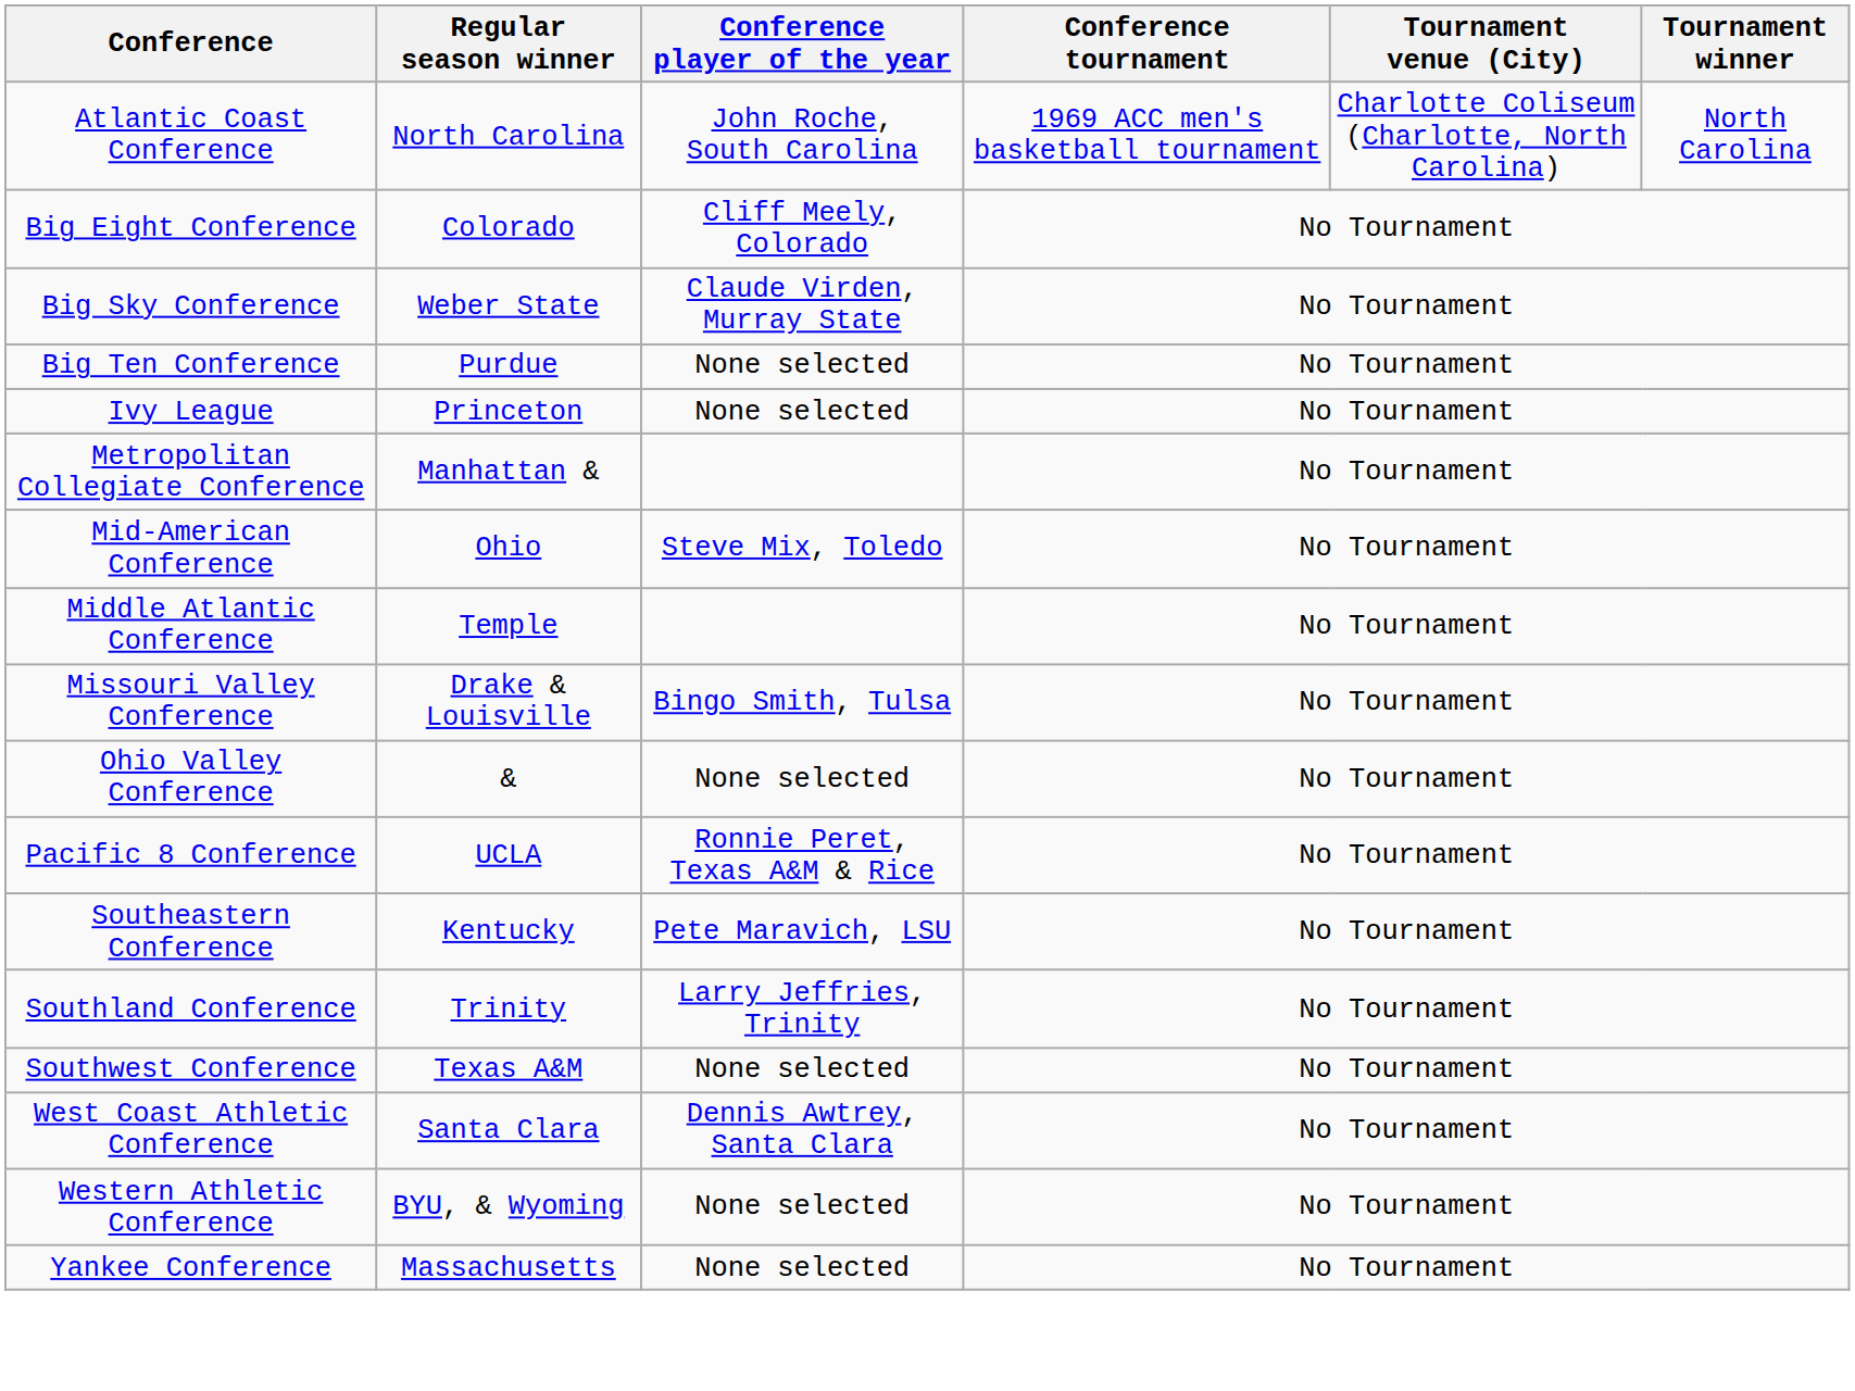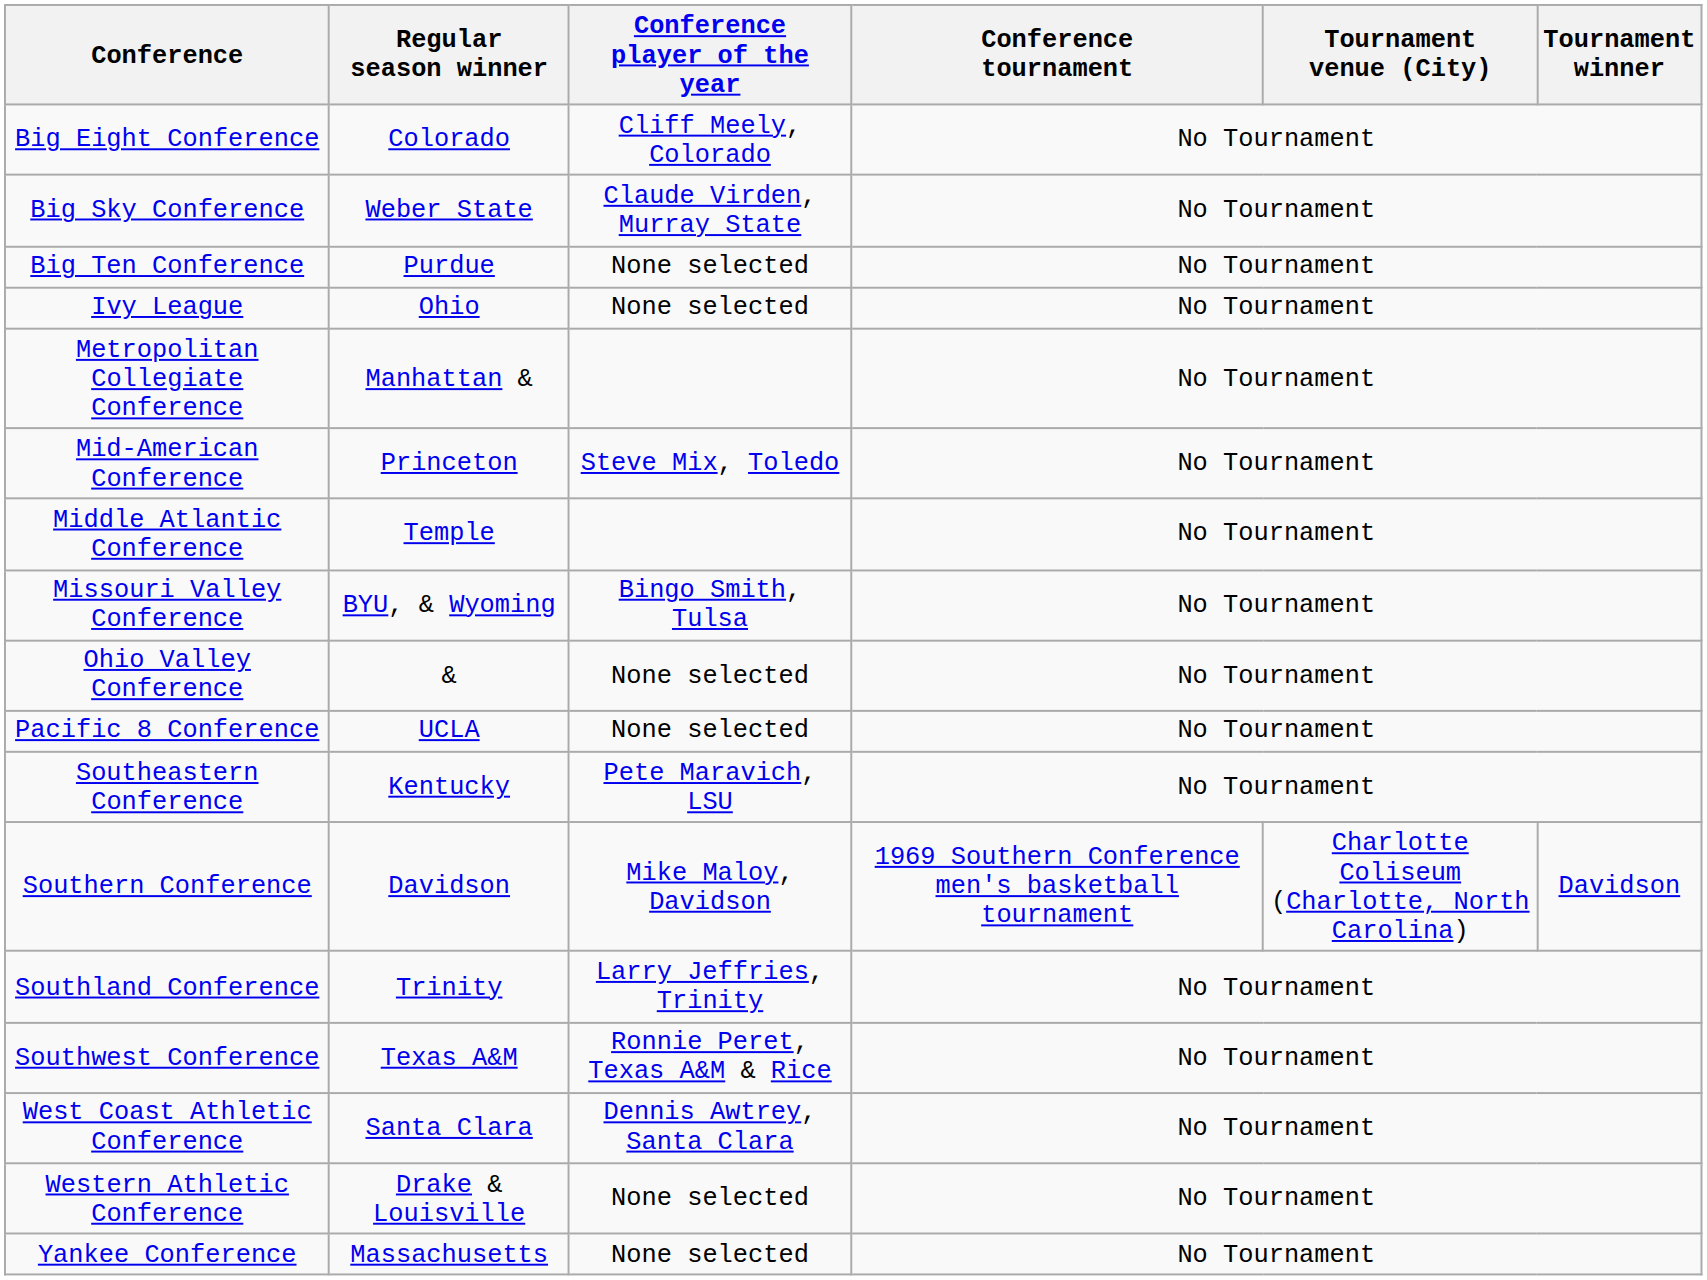- row: Atlantic Coast Conference | North Carolina | John Roche, South Carolina | 1969 ACC men's basketball tournament | Charlotte Coliseum (Charlotte, North Carolina) | North Carolina
Ivy League | Regular season winner: Princeton -> Ohio
Mid-American Conference | Regular season winner: Ohio -> Princeton
Missouri Valley Conference | Regular season winner: Drake & Louisville -> BYU, & Wyoming
Pacific 8 Conference | Conference player of the year: Ronnie Peret, Texas A&M & Rice -> None selected
+ row: Southern Conference | Davidson | Mike Maloy, Davidson | 1969 Southern Conference men's basketball tournament | Charlotte Coliseum (Charlotte, North Carolina) | Davidson
Southwest Conference | Conference player of the year: None selected -> Ronnie Peret, Texas A&M & Rice
Western Athletic Conference | Regular season winner: BYU, & Wyoming -> Drake & Louisville
